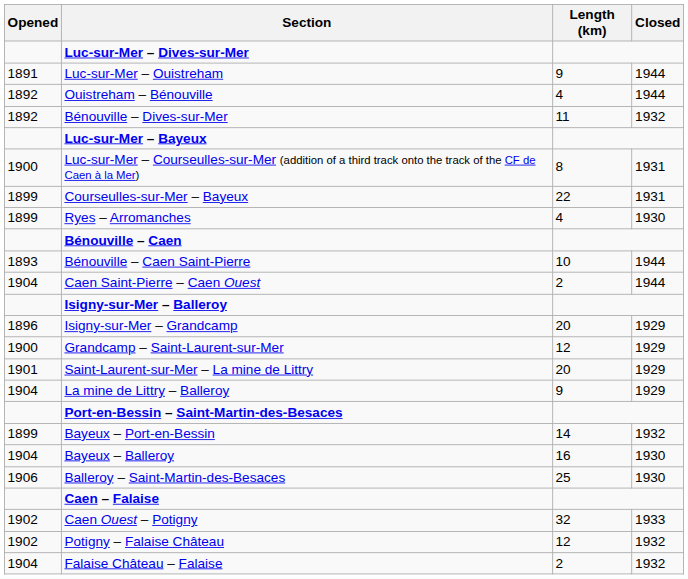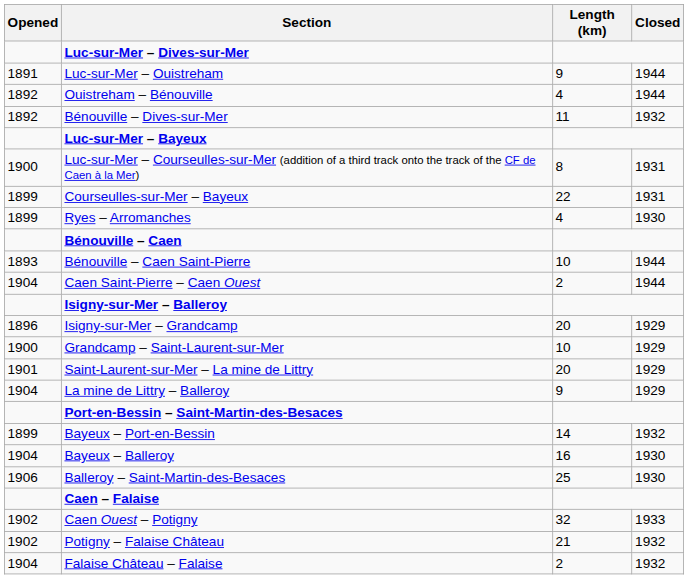Grandcamp – Saint-Laurent-sur-Mer | Length (km): 12 -> 10
Potigny – Falaise Château | Length (km): 12 -> 21
